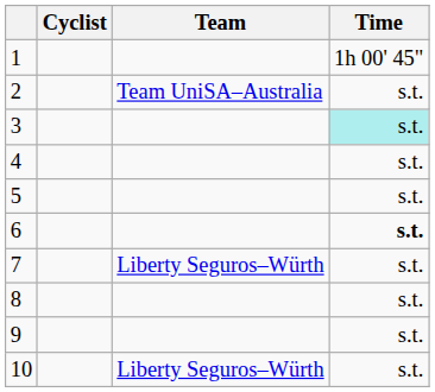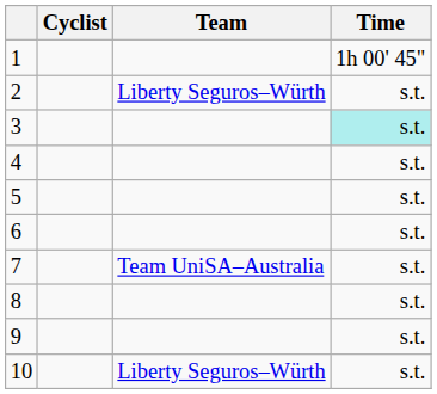2 | Team: Team UniSA–Australia -> Liberty Seguros–Würth
6 | Time: bold -> normal
7 | Team: Liberty Seguros–Würth -> Team UniSA–Australia
